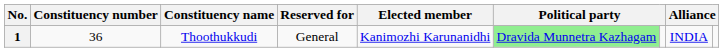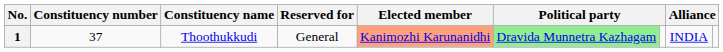1 | Constituency number: 36 -> 37
1 | Elected member: no background -> lightsalmon background
